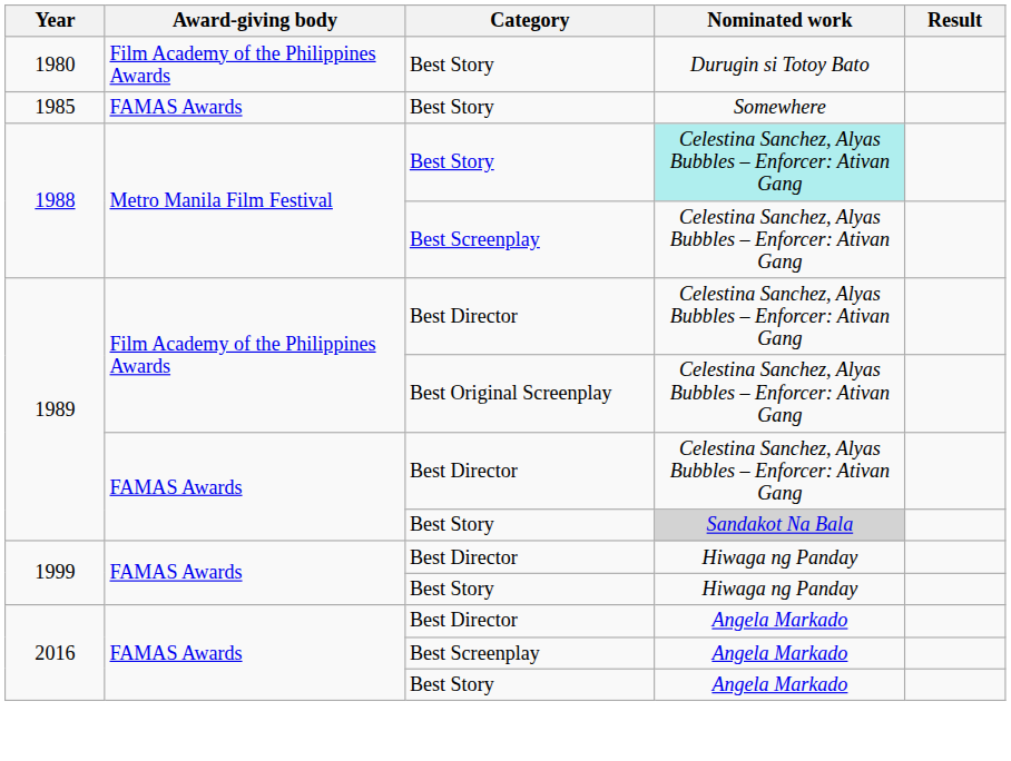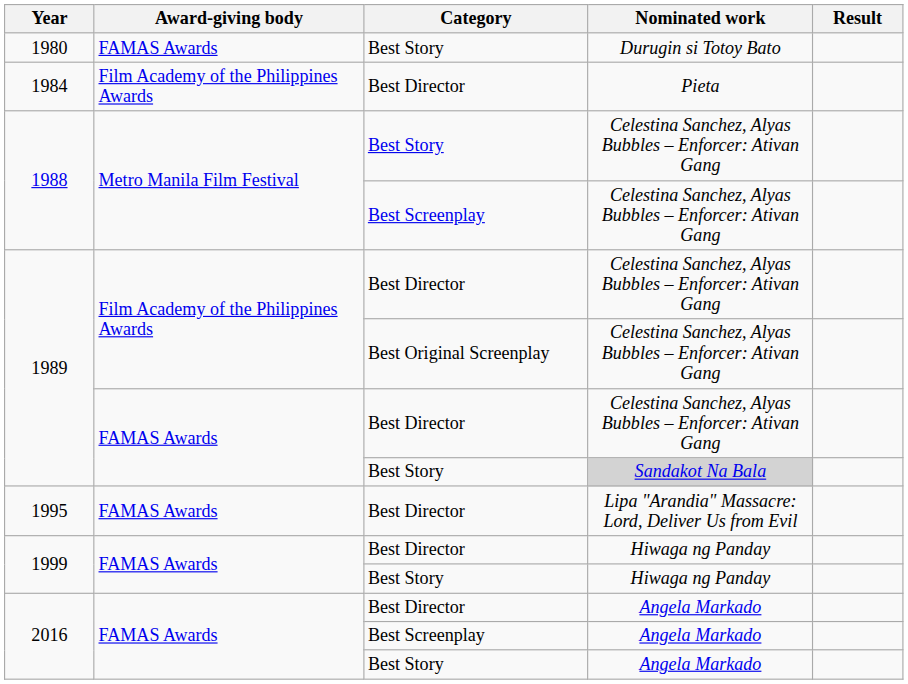1980 | Award-giving body: Film Academy of the Philippines Awards -> FAMAS Awards
+ row: 1984 | Film Academy of the Philippines Awards | Best Director | Pieta
- row: 1985 | FAMAS Awards | Best Story | Somewhere
1988 / Best Story | Nominated work: paleturquoise background -> no background
+ row: 1995 | FAMAS Awards | Best Director | Lipa "Arandia" Massacre: Lord, Deliver Us from Evil
